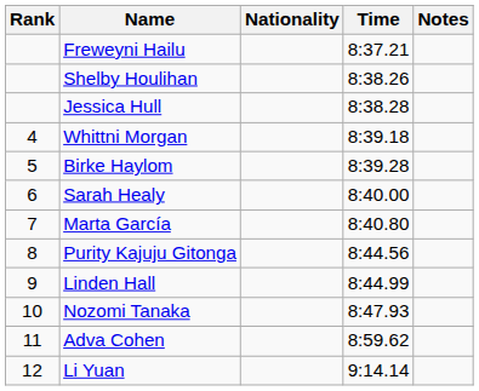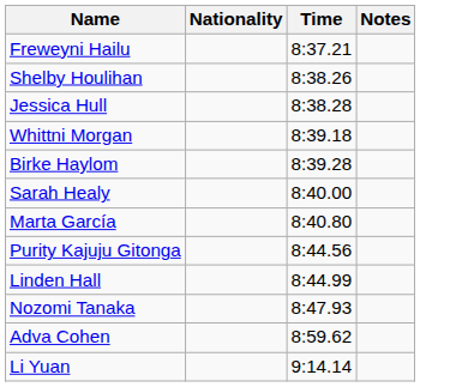- column: Rank | 4 | 5 | 6 | 7 | 8 | 9 | 10 | 11 | 12
